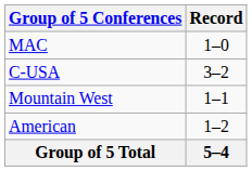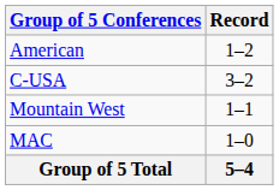rows swapped: American <-> MAC
